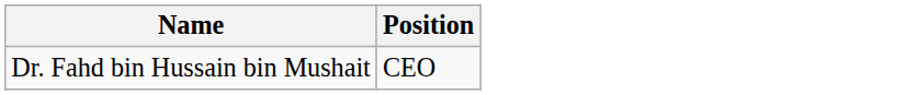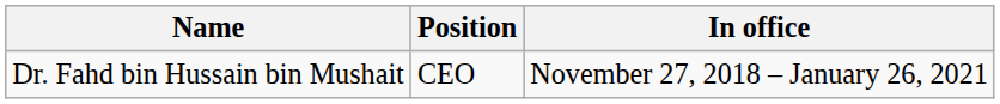+ column: In office | November 27, 2018 – January 26, 2021
